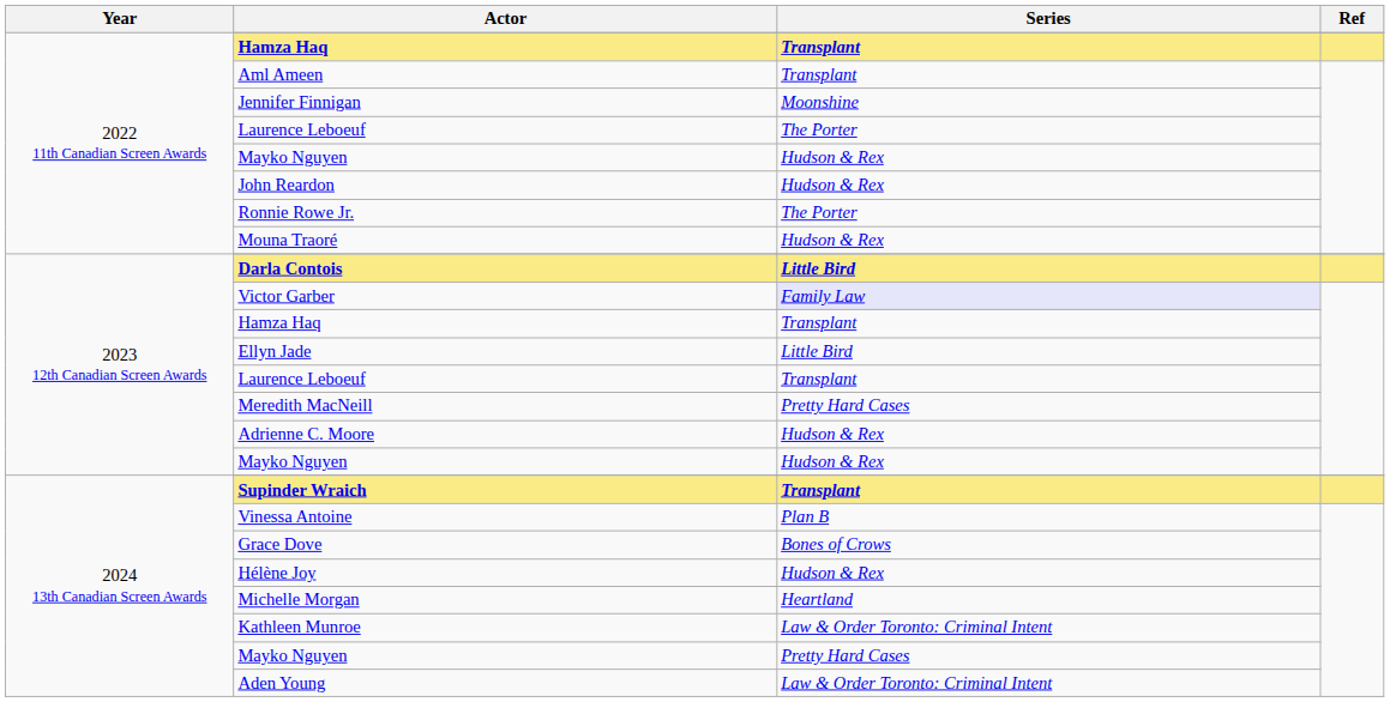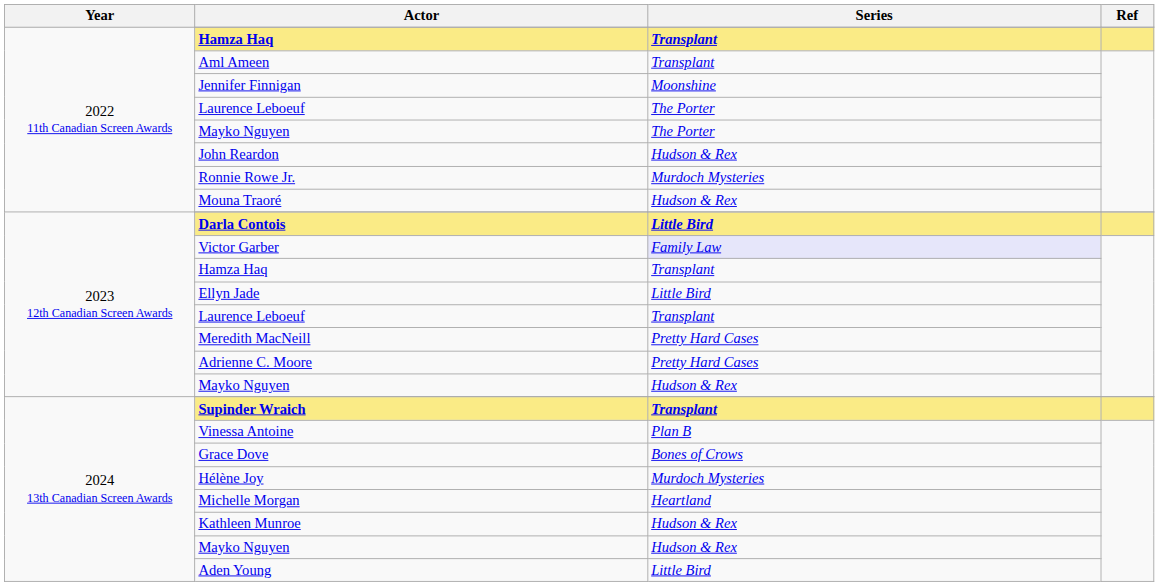2022 11th Canadian Screen Awards / Mayko Nguyen | Series: Hudson & Rex -> The Porter
Ronnie Rowe Jr. | Series: The Porter -> Murdoch Mysteries
Adrienne C. Moore | Series: Hudson & Rex -> Pretty Hard Cases
Hélène Joy | Series: Hudson & Rex -> Murdoch Mysteries
Kathleen Munroe | Series: Law & Order Toronto: Criminal Intent -> Hudson & Rex
2024 13th Canadian Screen Awards / Mayko Nguyen | Series: Pretty Hard Cases -> Hudson & Rex
Aden Young | Series: Law & Order Toronto: Criminal Intent -> Little Bird
